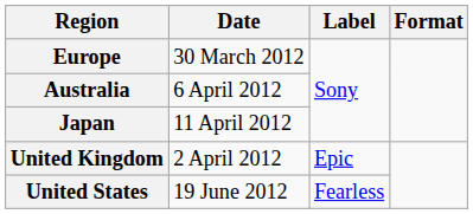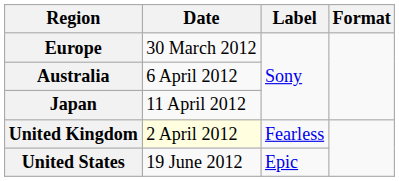United Kingdom | Date: no background -> lightyellow background
United Kingdom | Label: Epic -> Fearless
United States | Label: Fearless -> Epic
